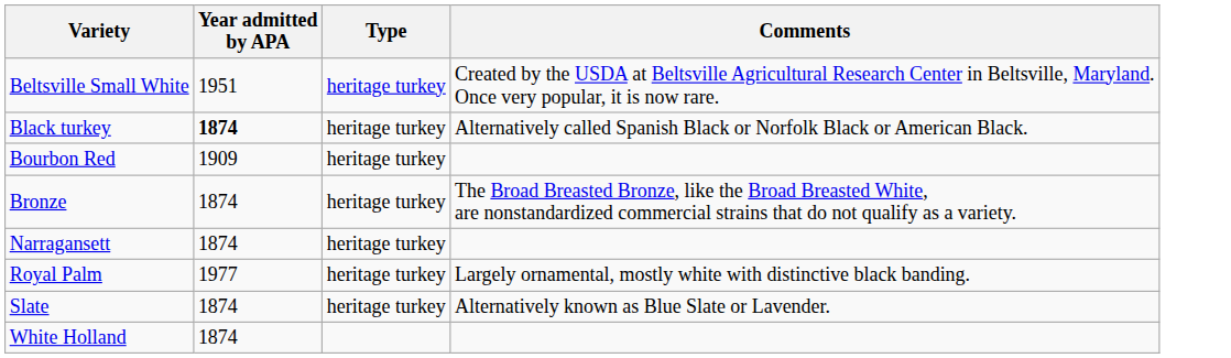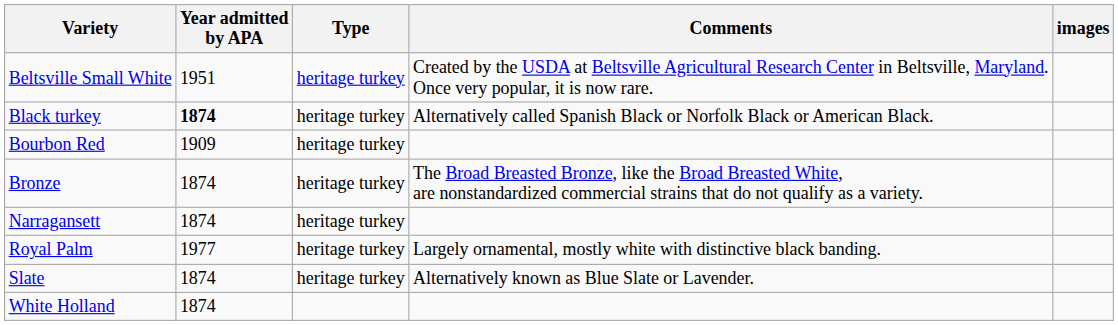+ column: images
